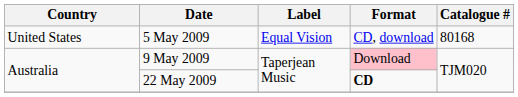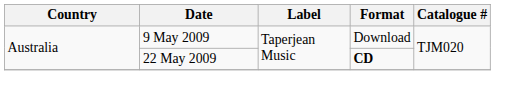- row: United States | 5 May 2009 | Equal Vision | CD, download | 80168
9 May 2009 | Format: pink background -> no background
